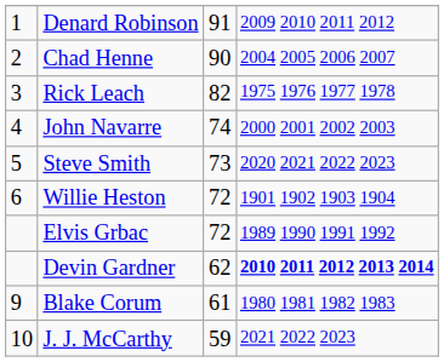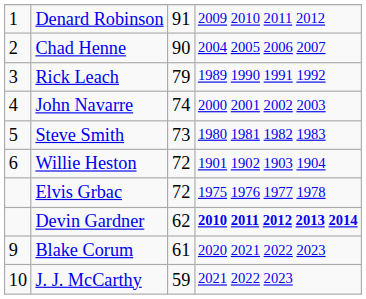Rick Leach | column 3: 82 -> 79
Rick Leach | column 4: 1975 1976 1977 1978 -> 1989 1990 1991 1992
Steve Smith | column 4: 2020 2021 2022 2023 -> 1980 1981 1982 1983
Elvis Grbac | column 4: 1989 1990 1991 1992 -> 1975 1976 1977 1978
Blake Corum | column 4: 1980 1981 1982 1983 -> 2020 2021 2022 2023
